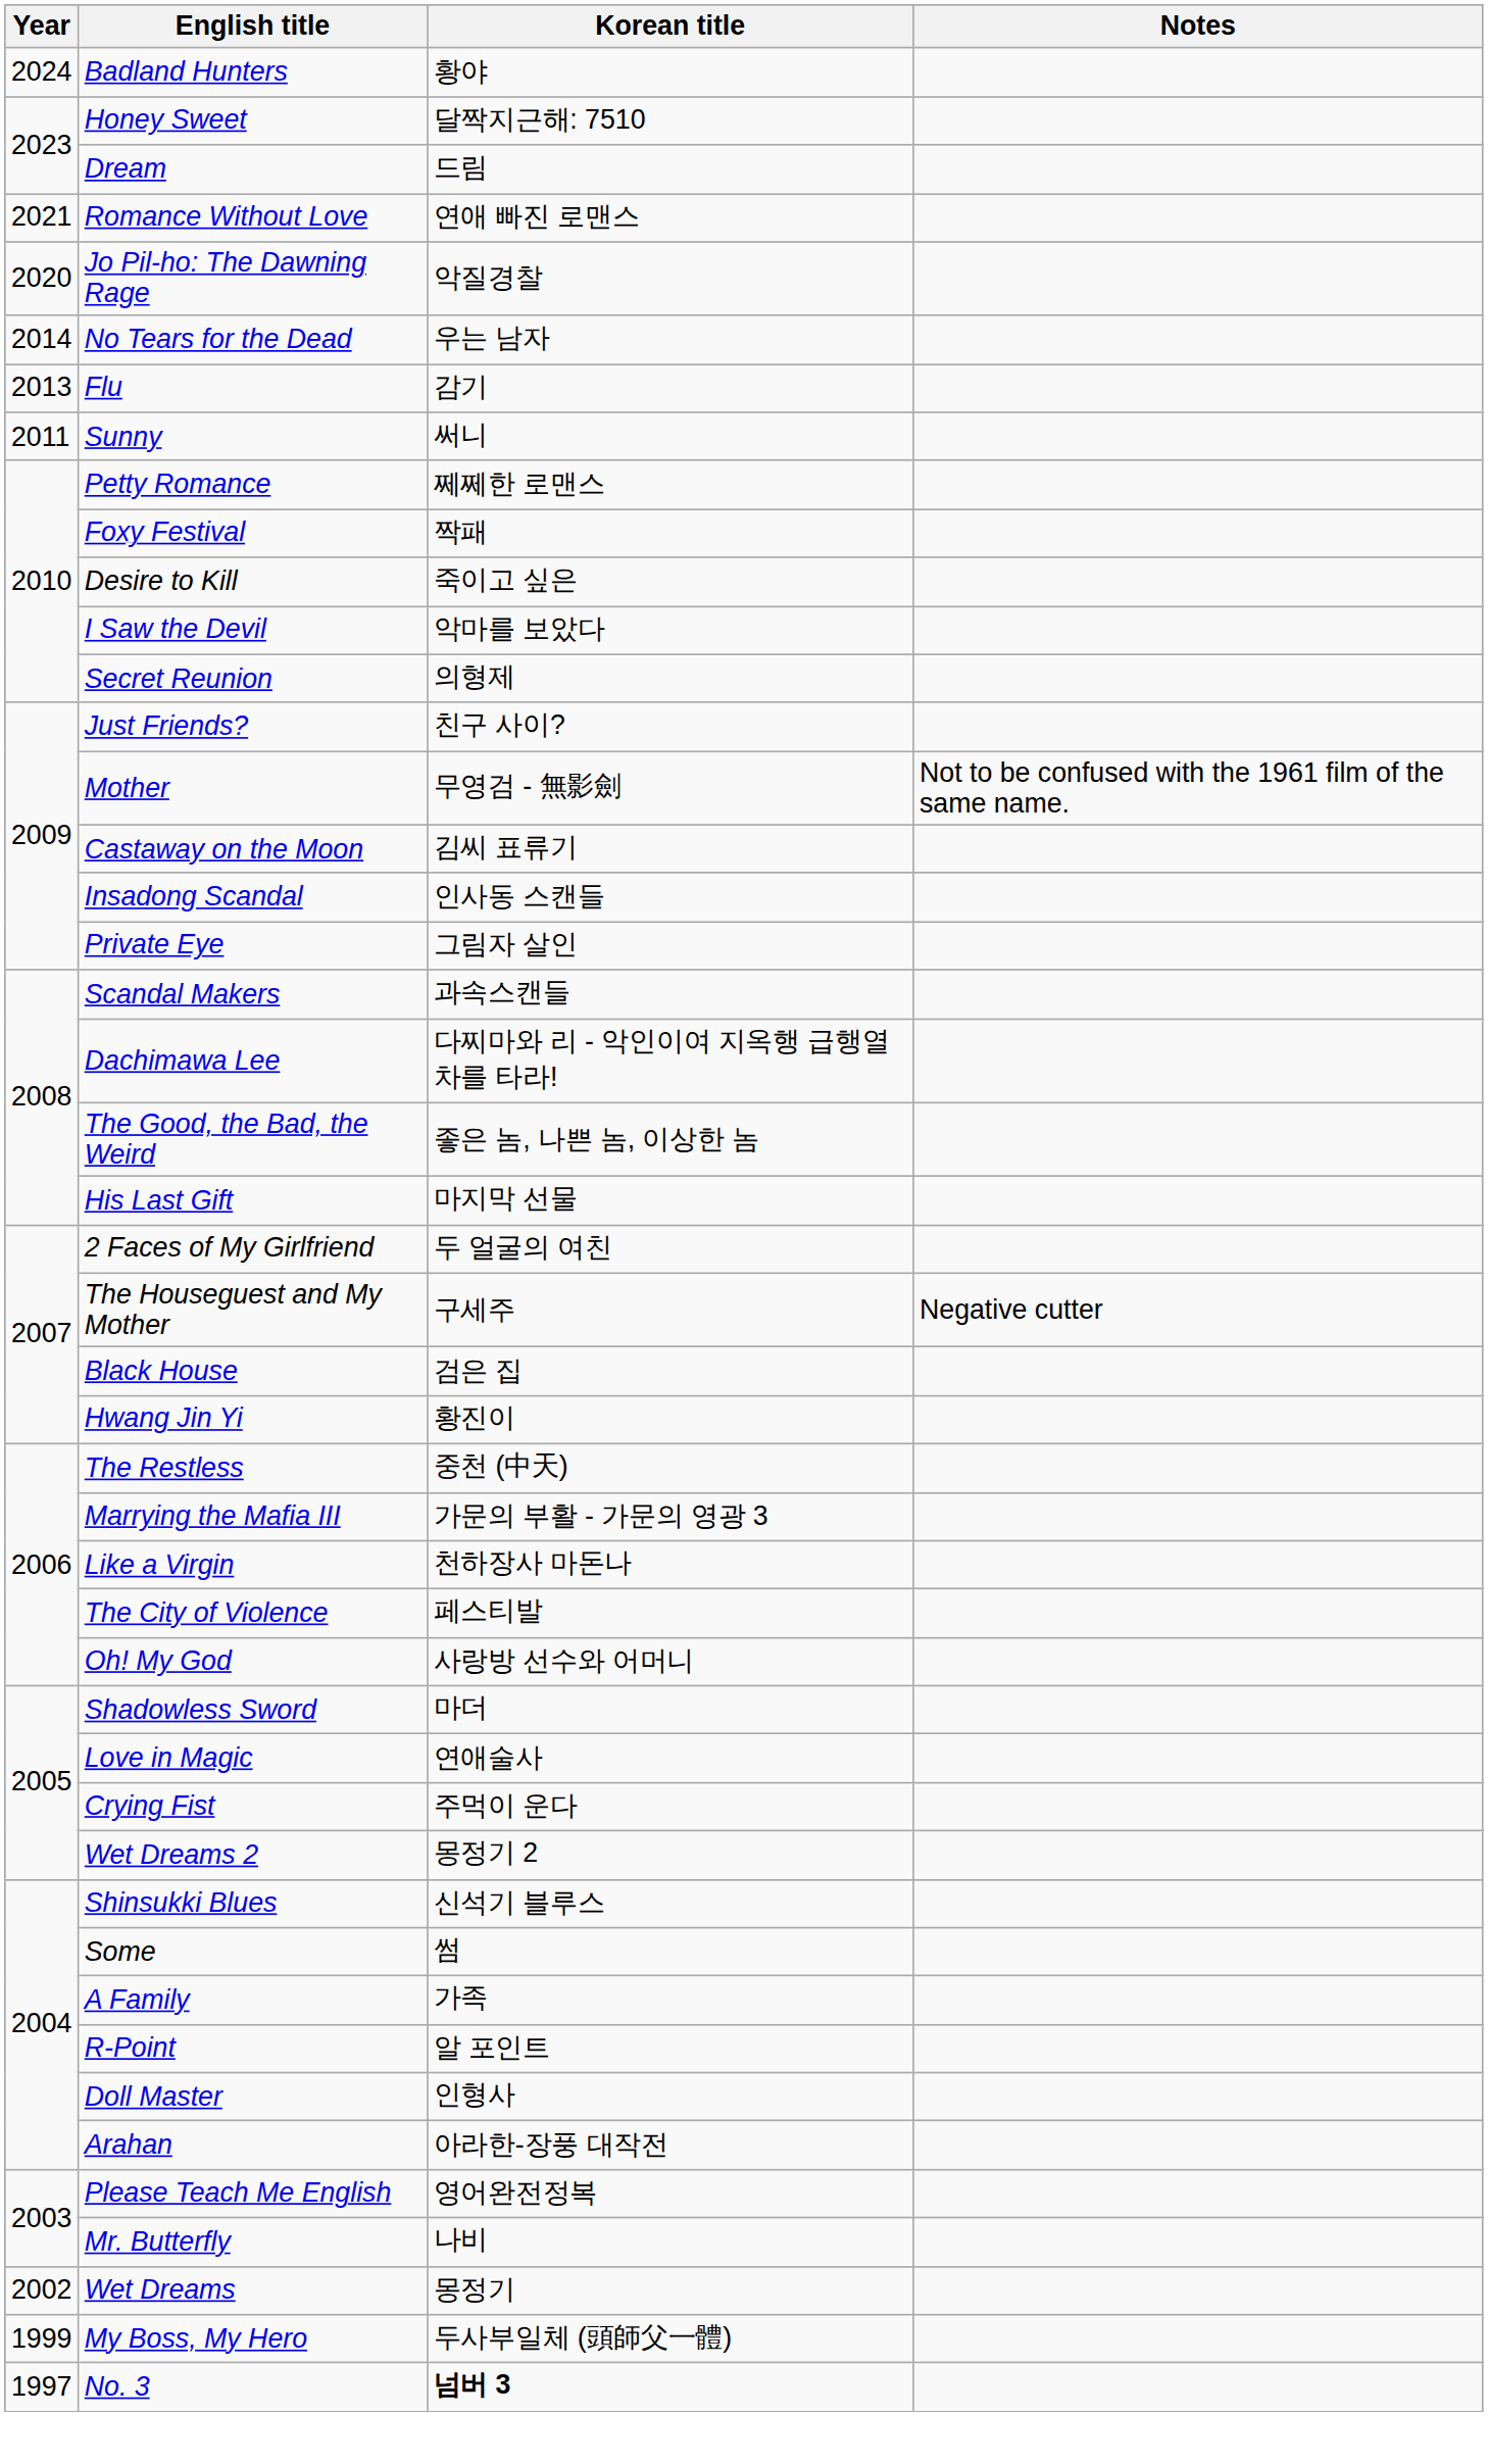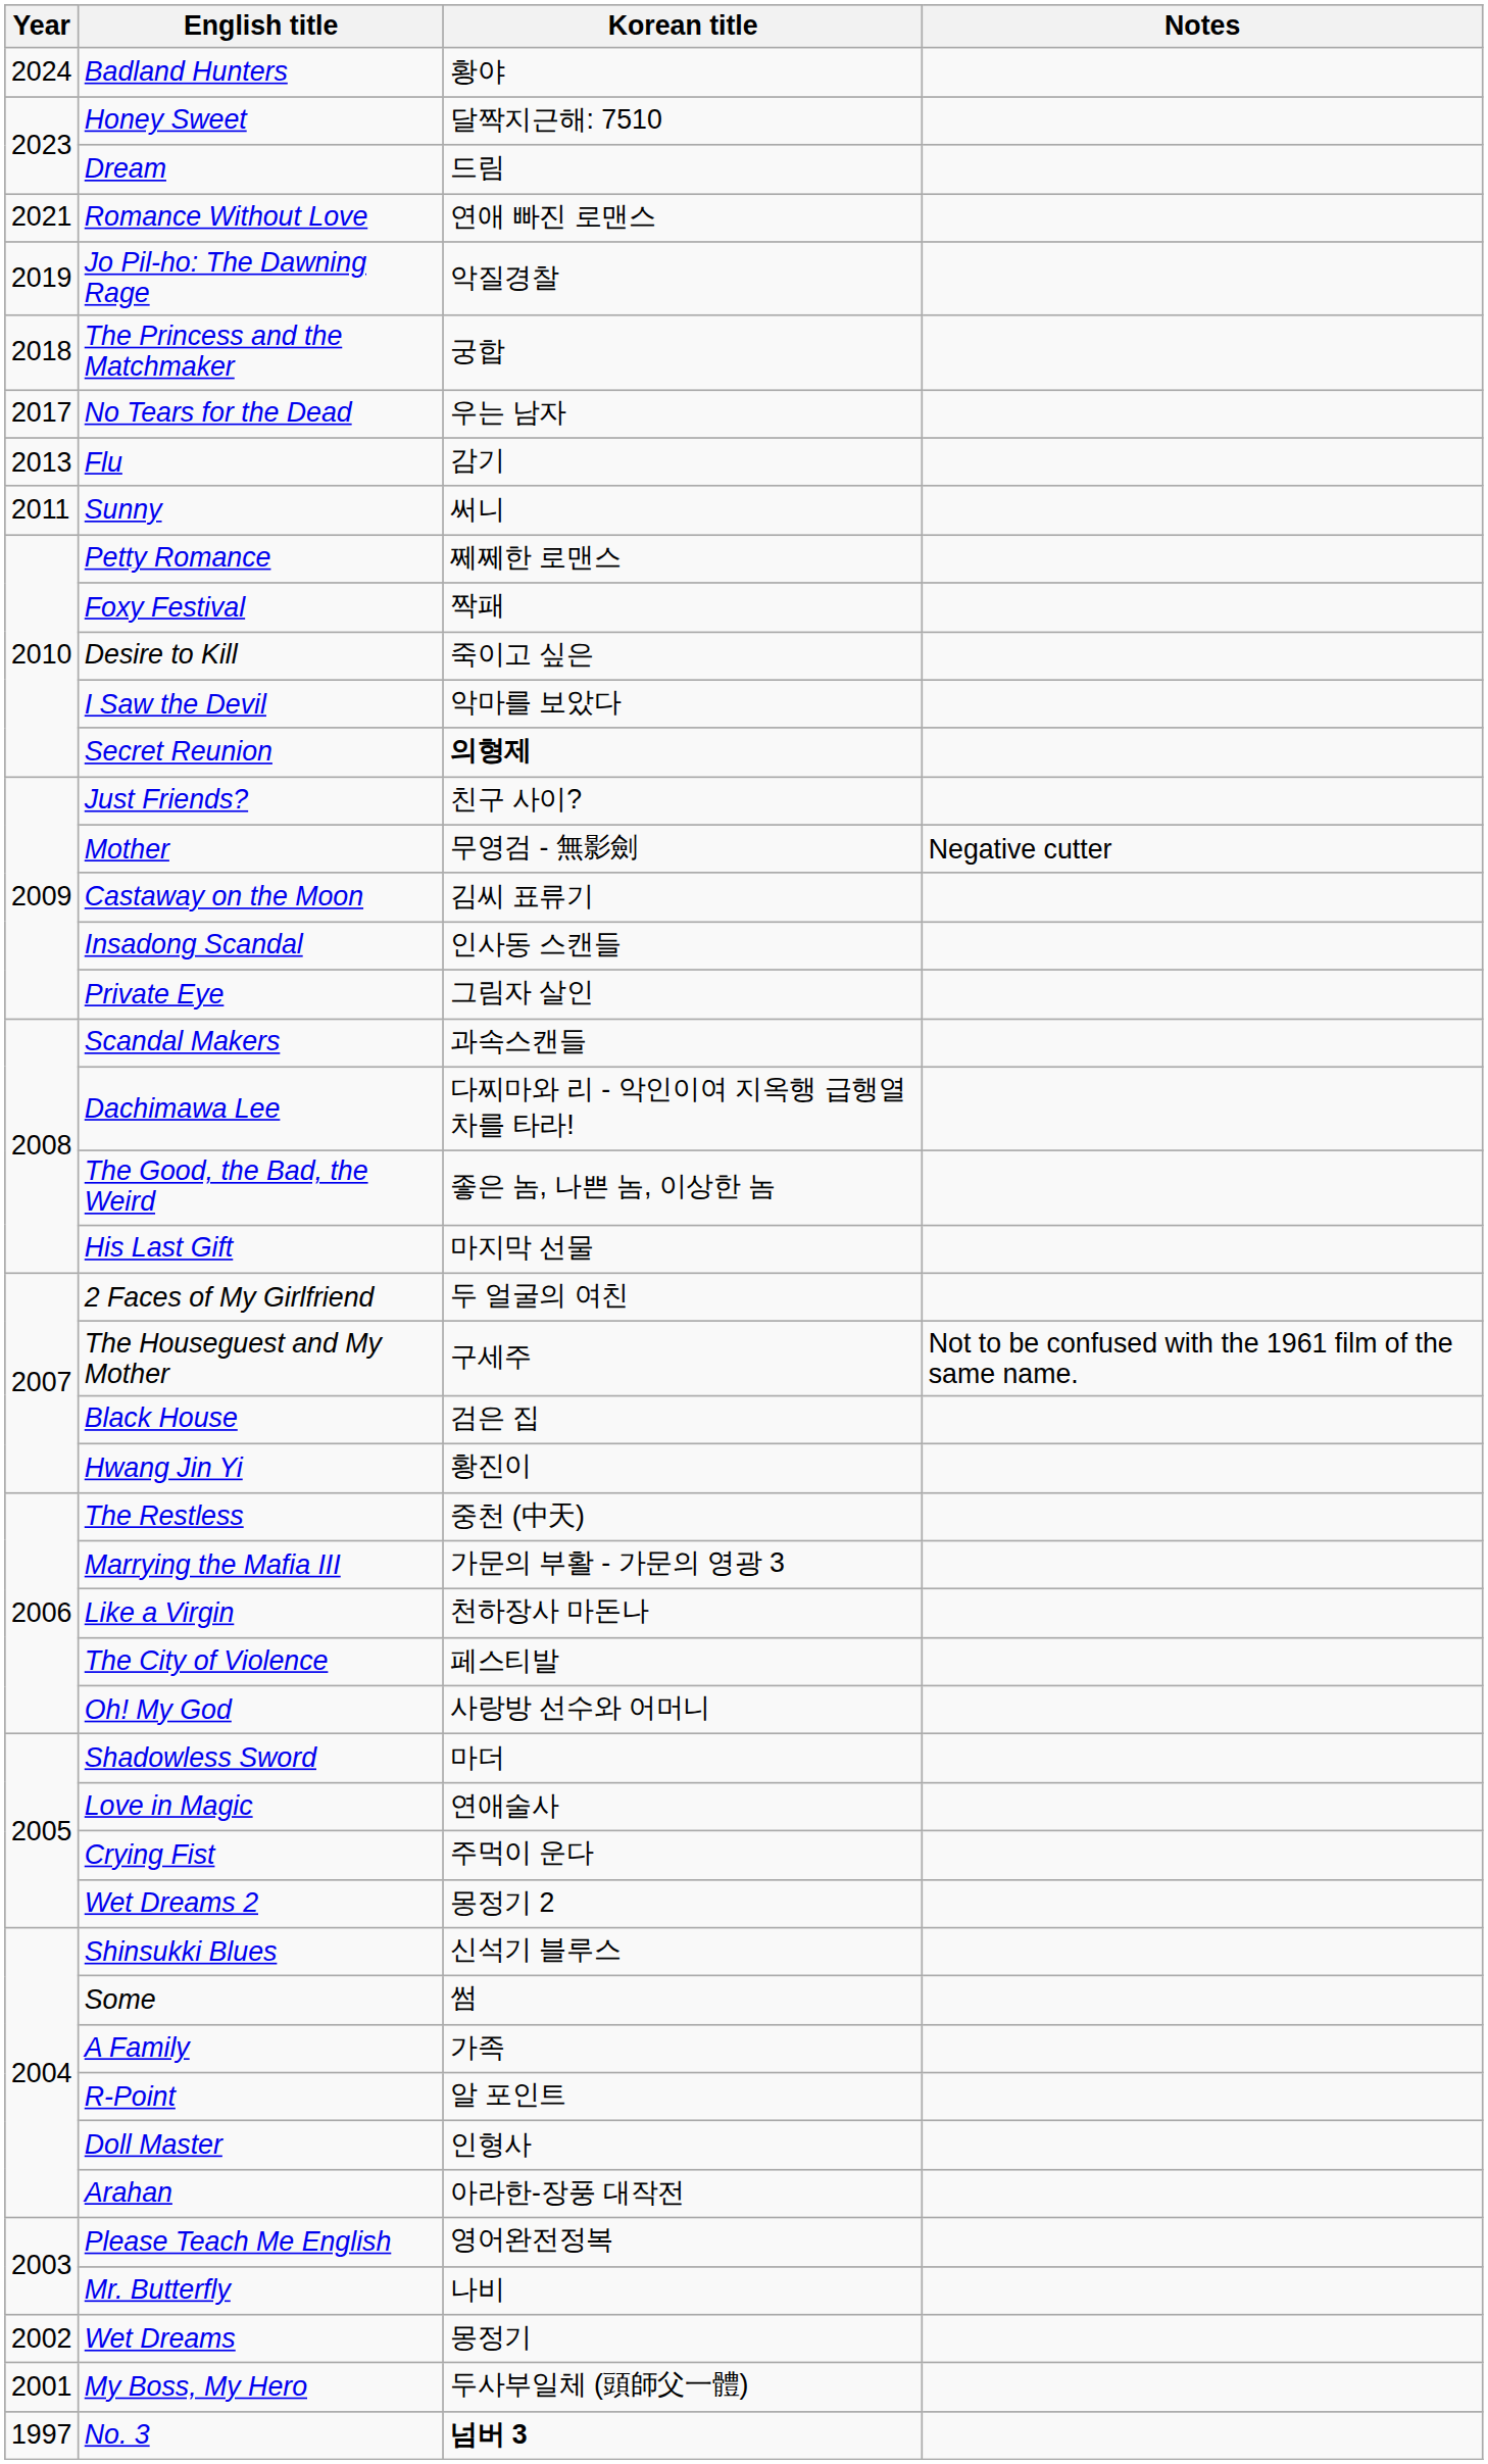Jo Pil-ho: The Dawning Rage | Year: 2020 -> 2019
+ row: 2018 | The Princess and the Matchmaker | 궁합
No Tears for the Dead | Year: 2014 -> 2017
Secret Reunion | Korean title: normal -> bold
Mother | Notes: Not to be confused with the 1961 film of the same name. -> Negative cutter
The Houseguest and My Mother | Notes: Negative cutter -> Not to be confused with the 1961 film of the same name.
My Boss, My Hero | Year: 1999 -> 2001
